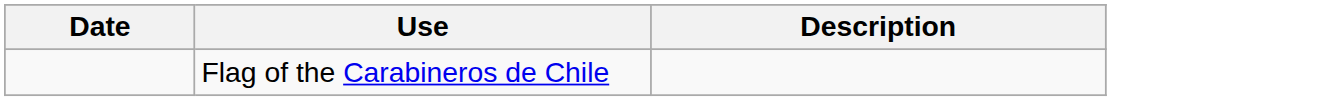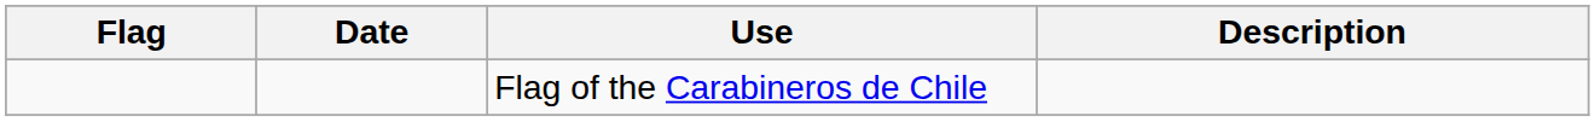+ column: Flag
